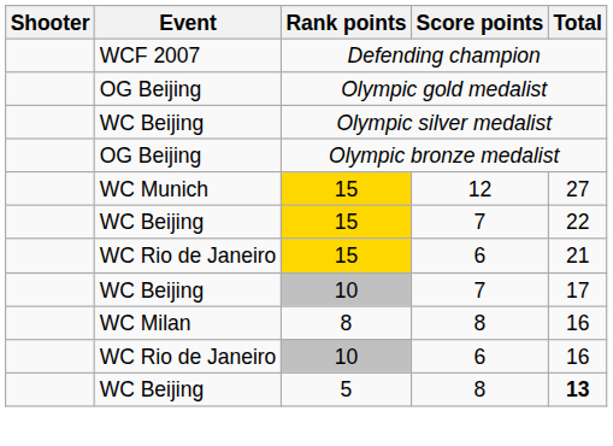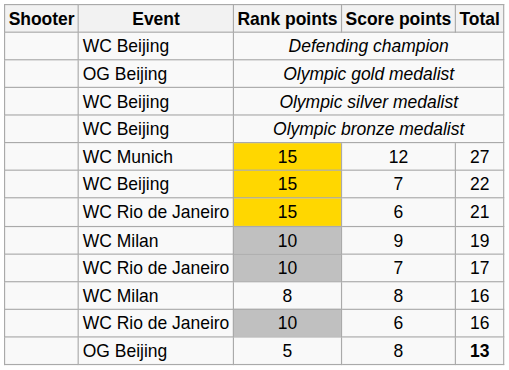Defending champion | Event: WCF 2007 -> WC Beijing
Olympic bronze medalist | Event: OG Beijing -> WC Beijing
+ row: WC Milan | 10 | 9 | 19
10 / 7 | Event: WC Beijing -> WC Rio de Janeiro
5 / 8 | Event: WC Beijing -> OG Beijing
